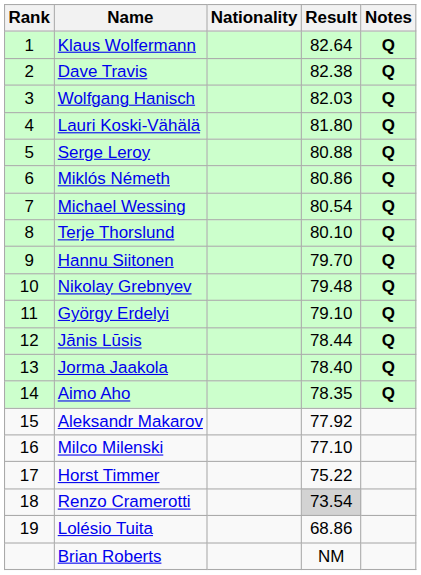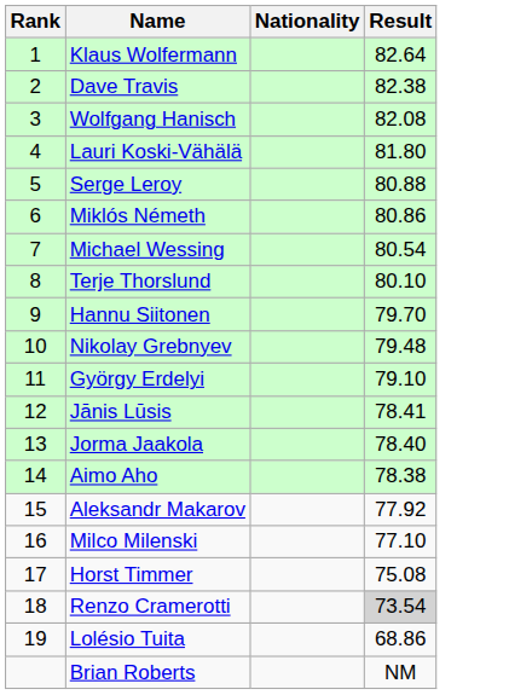- column: Notes | Q | Q | Q | Q | Q | Q | Q | Q | Q | Q | Q | Q | Q | Q
Wolfgang Hanisch | Result: 82.03 -> 82.08
Jānis Lūsis | Result: 78.44 -> 78.41
Aimo Aho | Result: 78.35 -> 78.38
Horst Timmer | Result: 75.22 -> 75.08
